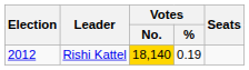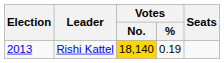Rishi Kattel | Election: 2012 -> 2013
